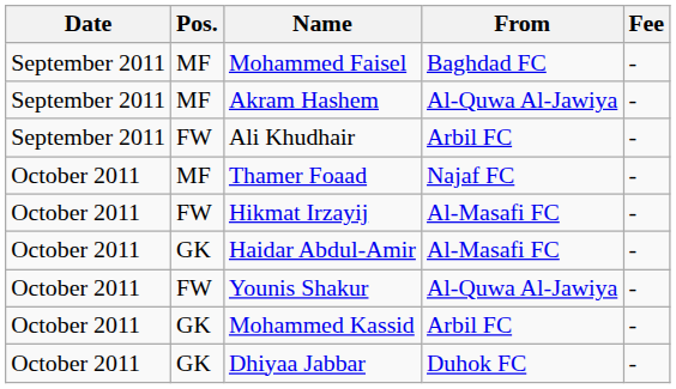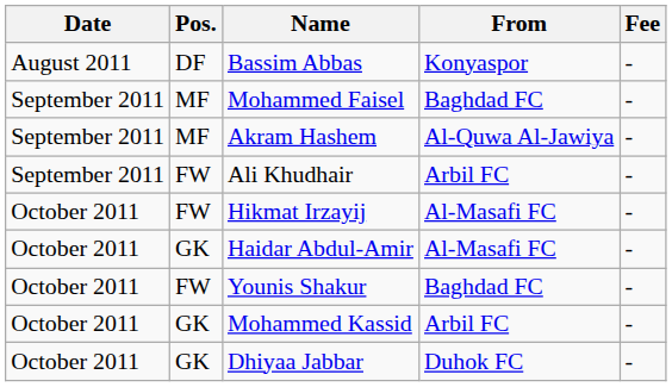+ row: August 2011 | DF | Bassim Abbas | Konyaspor | -
- row: October 2011 | MF | Thamer Foaad | Najaf FC | -
Younis Shakur | From: Al-Quwa Al-Jawiya -> Baghdad FC
